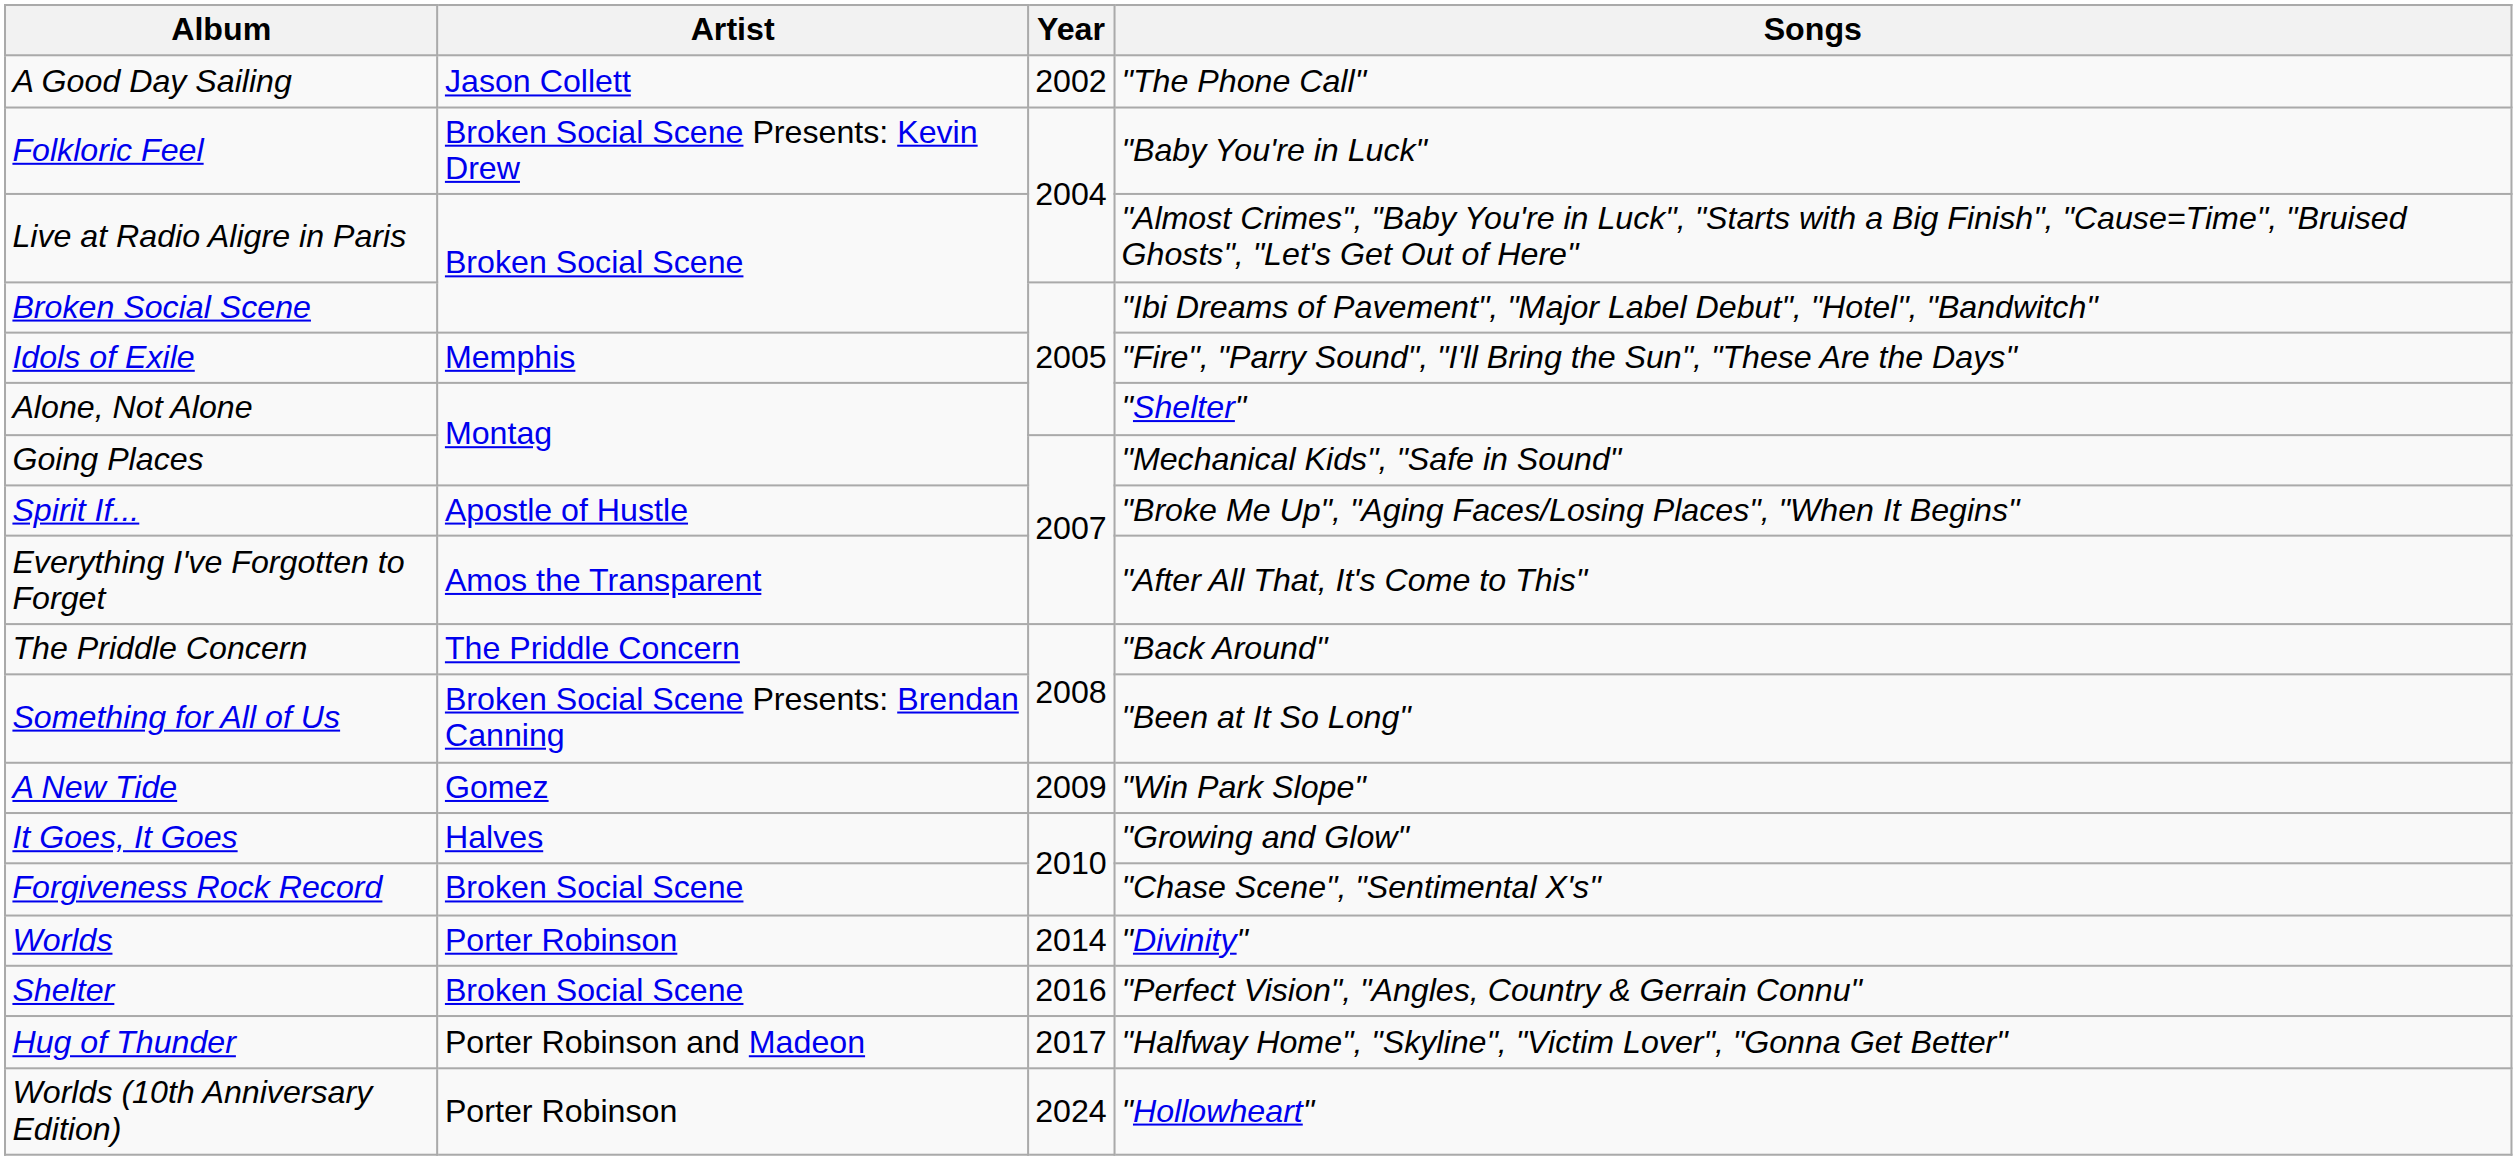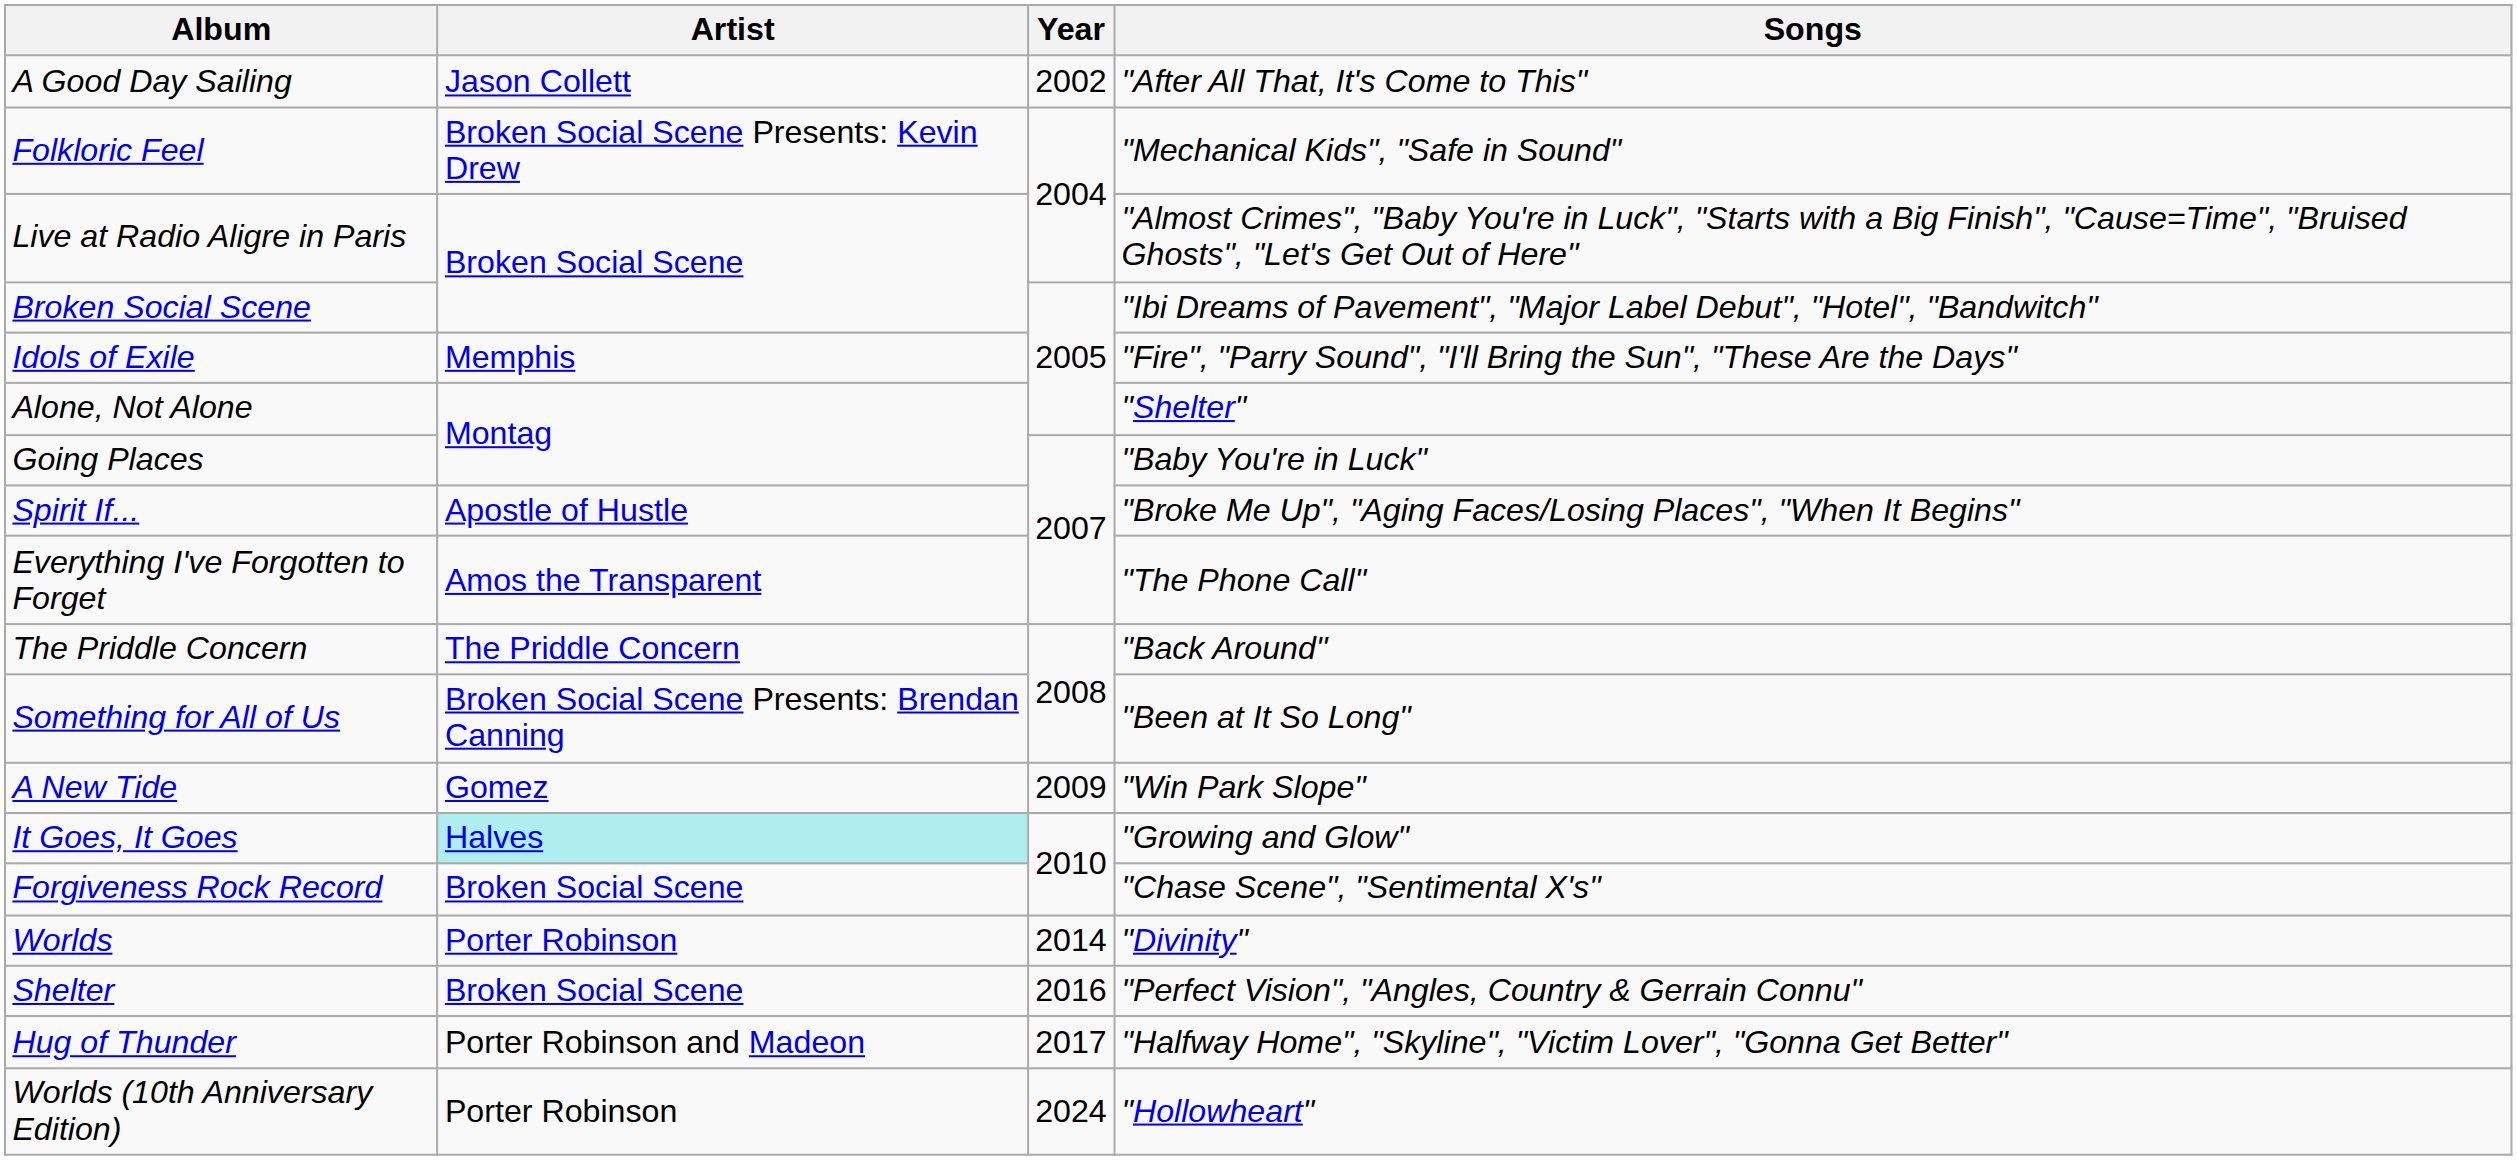A Good Day Sailing | Songs: "The Phone Call" -> "After All That, It's Come to This"
Folkloric Feel | Songs: "Baby You're in Luck" -> "Mechanical Kids", "Safe in Sound"
Going Places | Songs: "Mechanical Kids", "Safe in Sound" -> "Baby You're in Luck"
Everything I've Forgotten to Forget | Songs: "After All That, It's Come to This" -> "The Phone Call"
It Goes, It Goes | Artist: no background -> paleturquoise background
